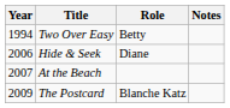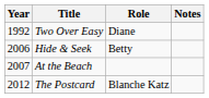Two Over Easy | Year: 1994 -> 1992
Two Over Easy | Role: Betty -> Diane
Hide & Seek | Role: Diane -> Betty
The Postcard | Year: 2009 -> 2012
